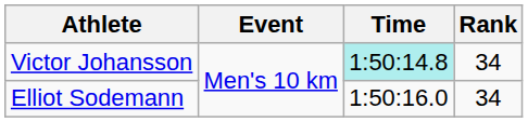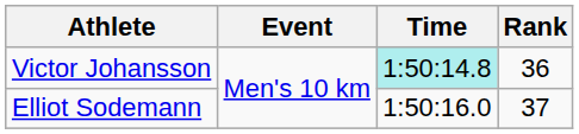Victor Johansson | Rank: 34 -> 36
Elliot Sodemann | Rank: 34 -> 37
